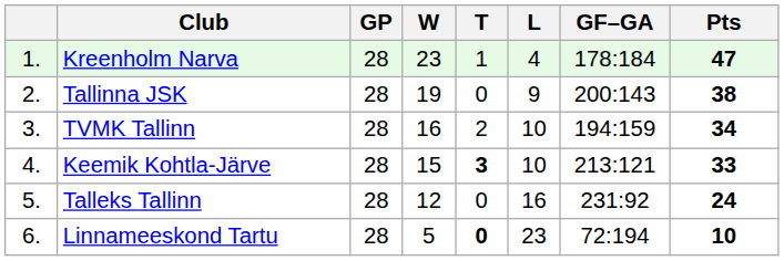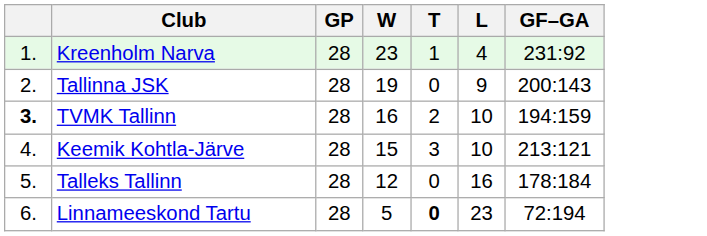- column: Pts | 47 | 38 | 34 | 33 | 24 | 10
Kreenholm Narva | GF–GA: 178:184 -> 231:92
TVMK Tallinn | column 1: normal -> bold
Keemik Kohtla-Järve | T: bold -> normal
Talleks Tallinn | GF–GA: 231:92 -> 178:184
